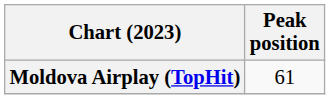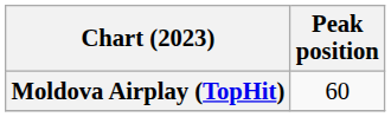Moldova Airplay (TopHit) | Peak position: 61 -> 60
